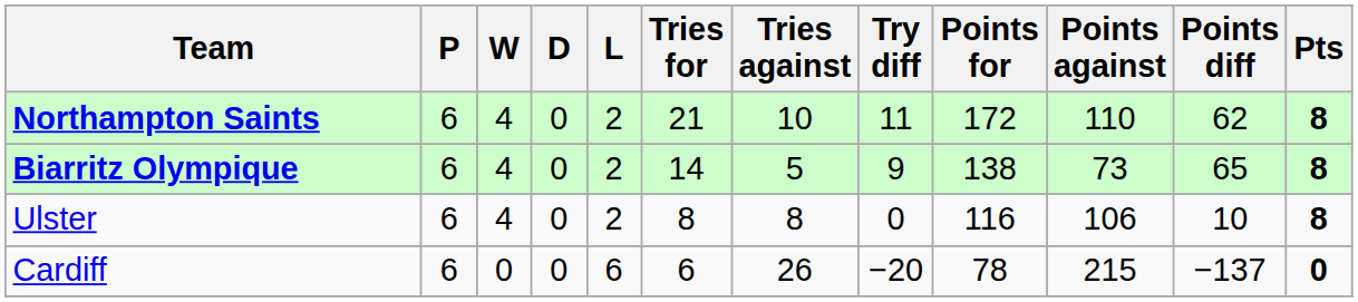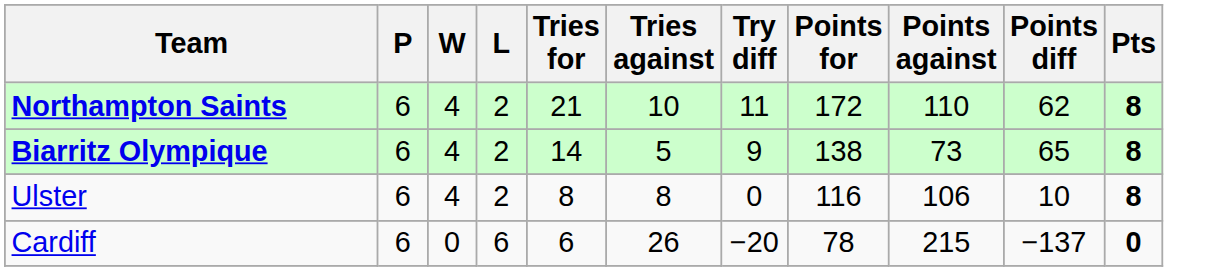- column: D | 0 | 0 | 0 | 0
